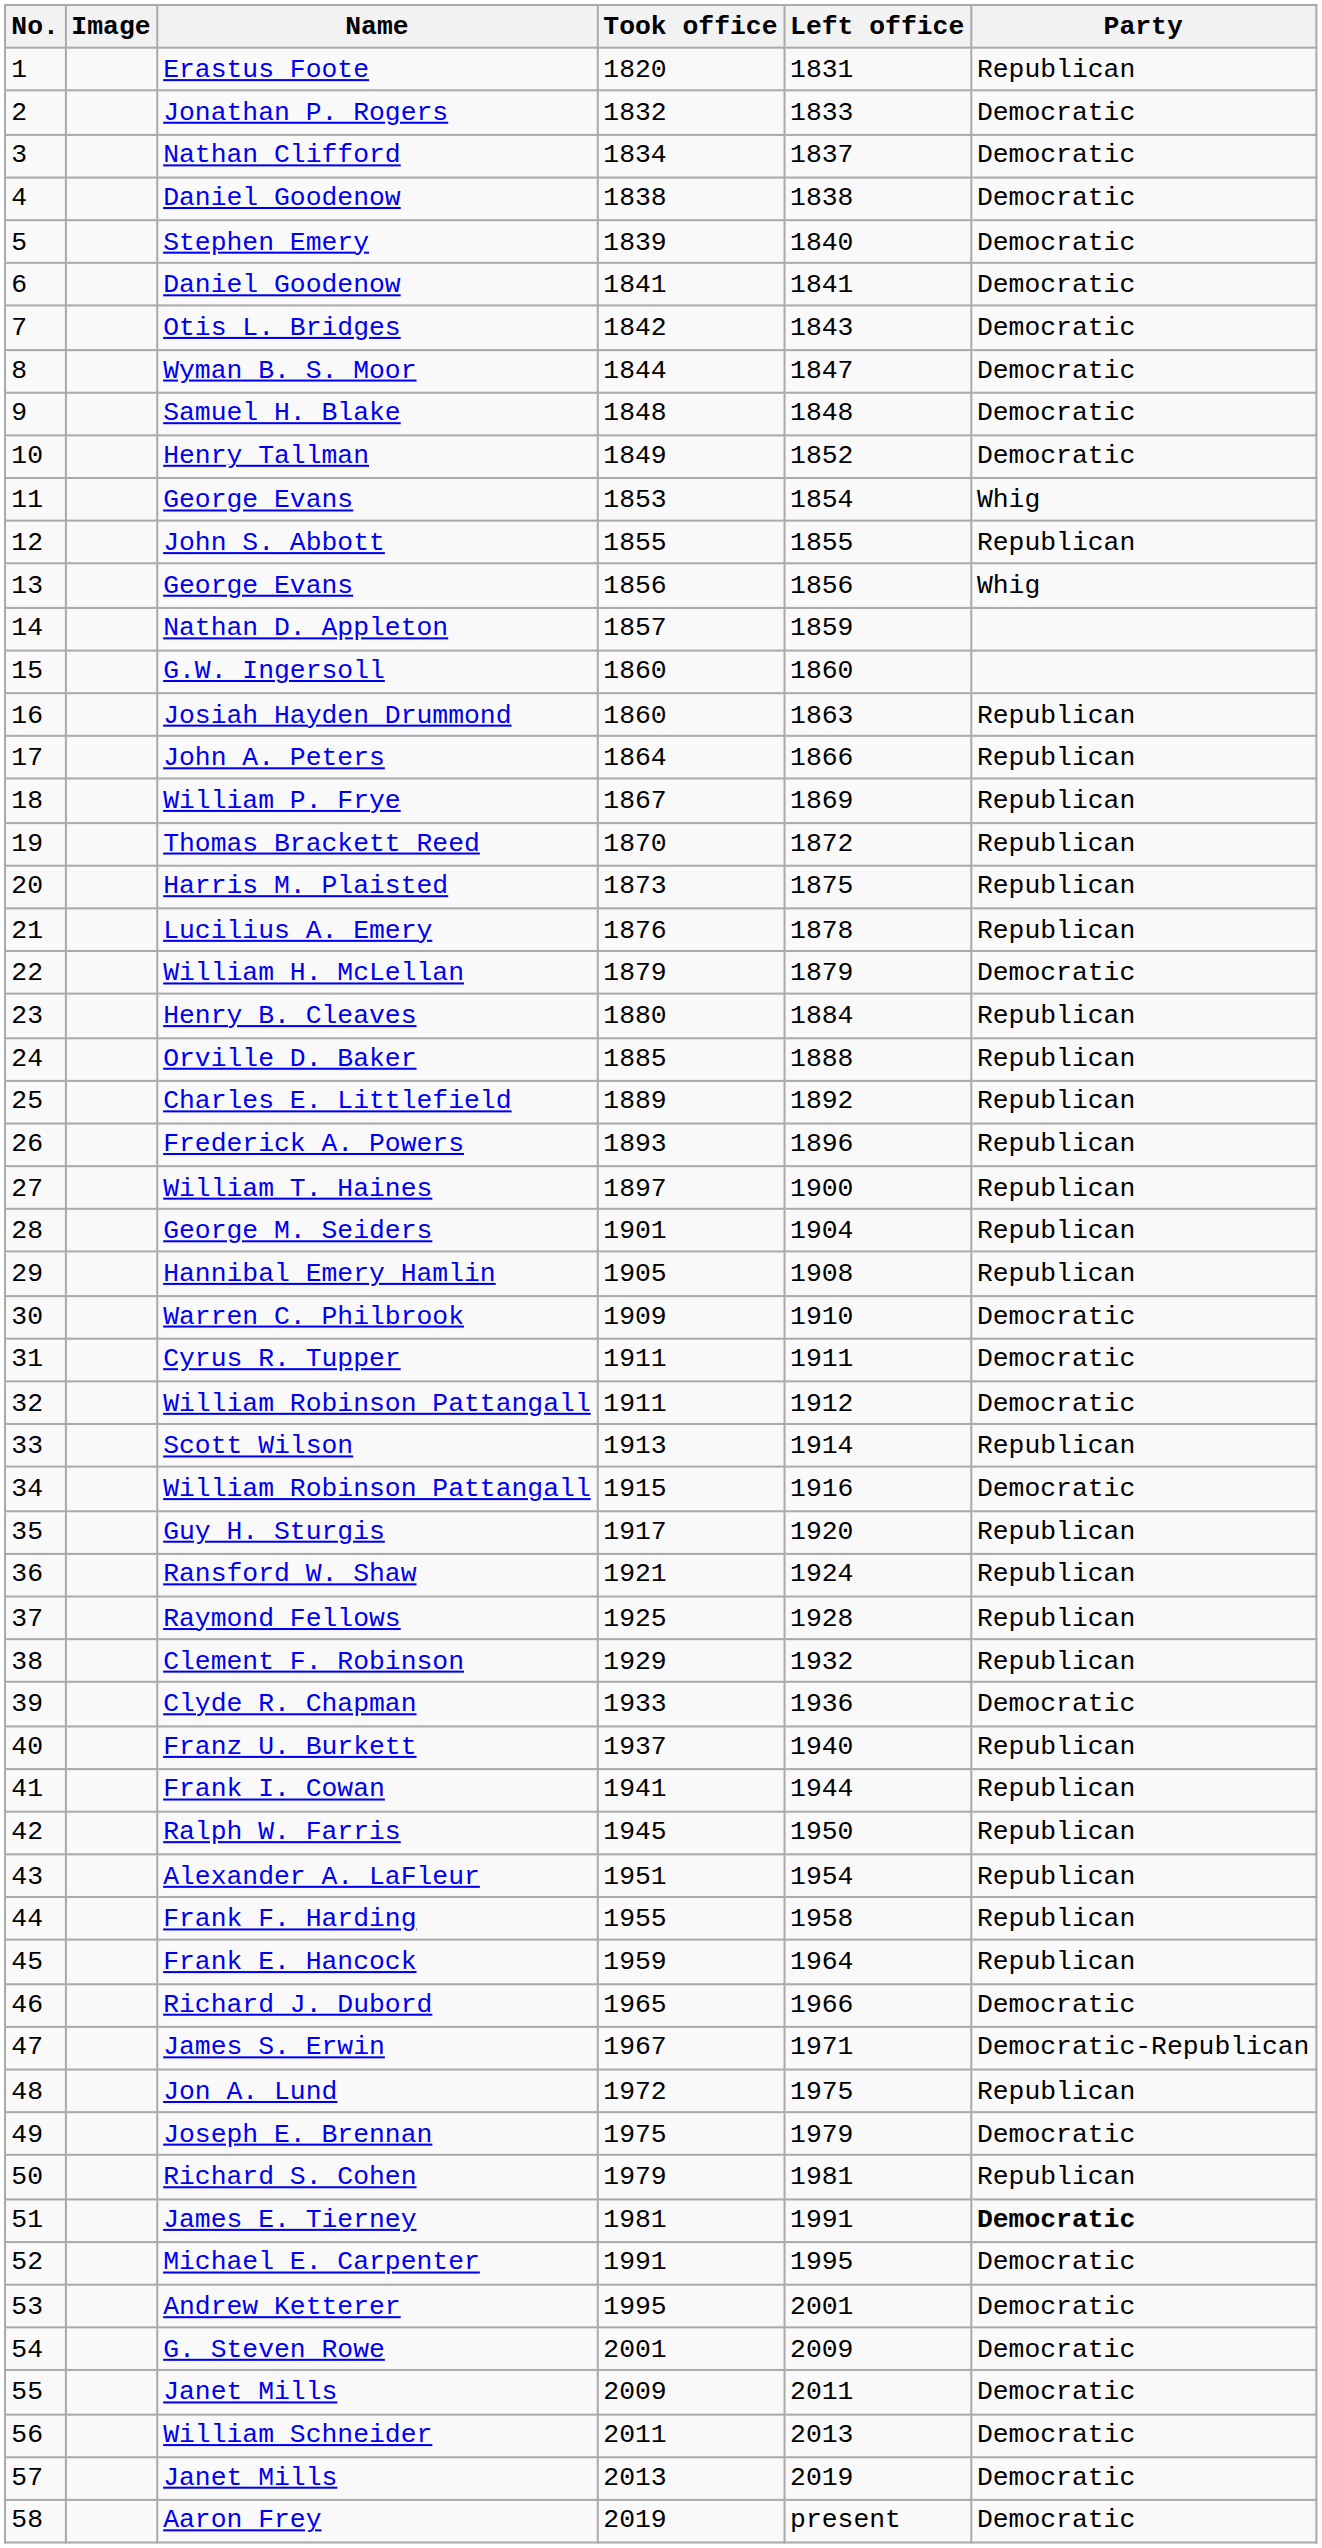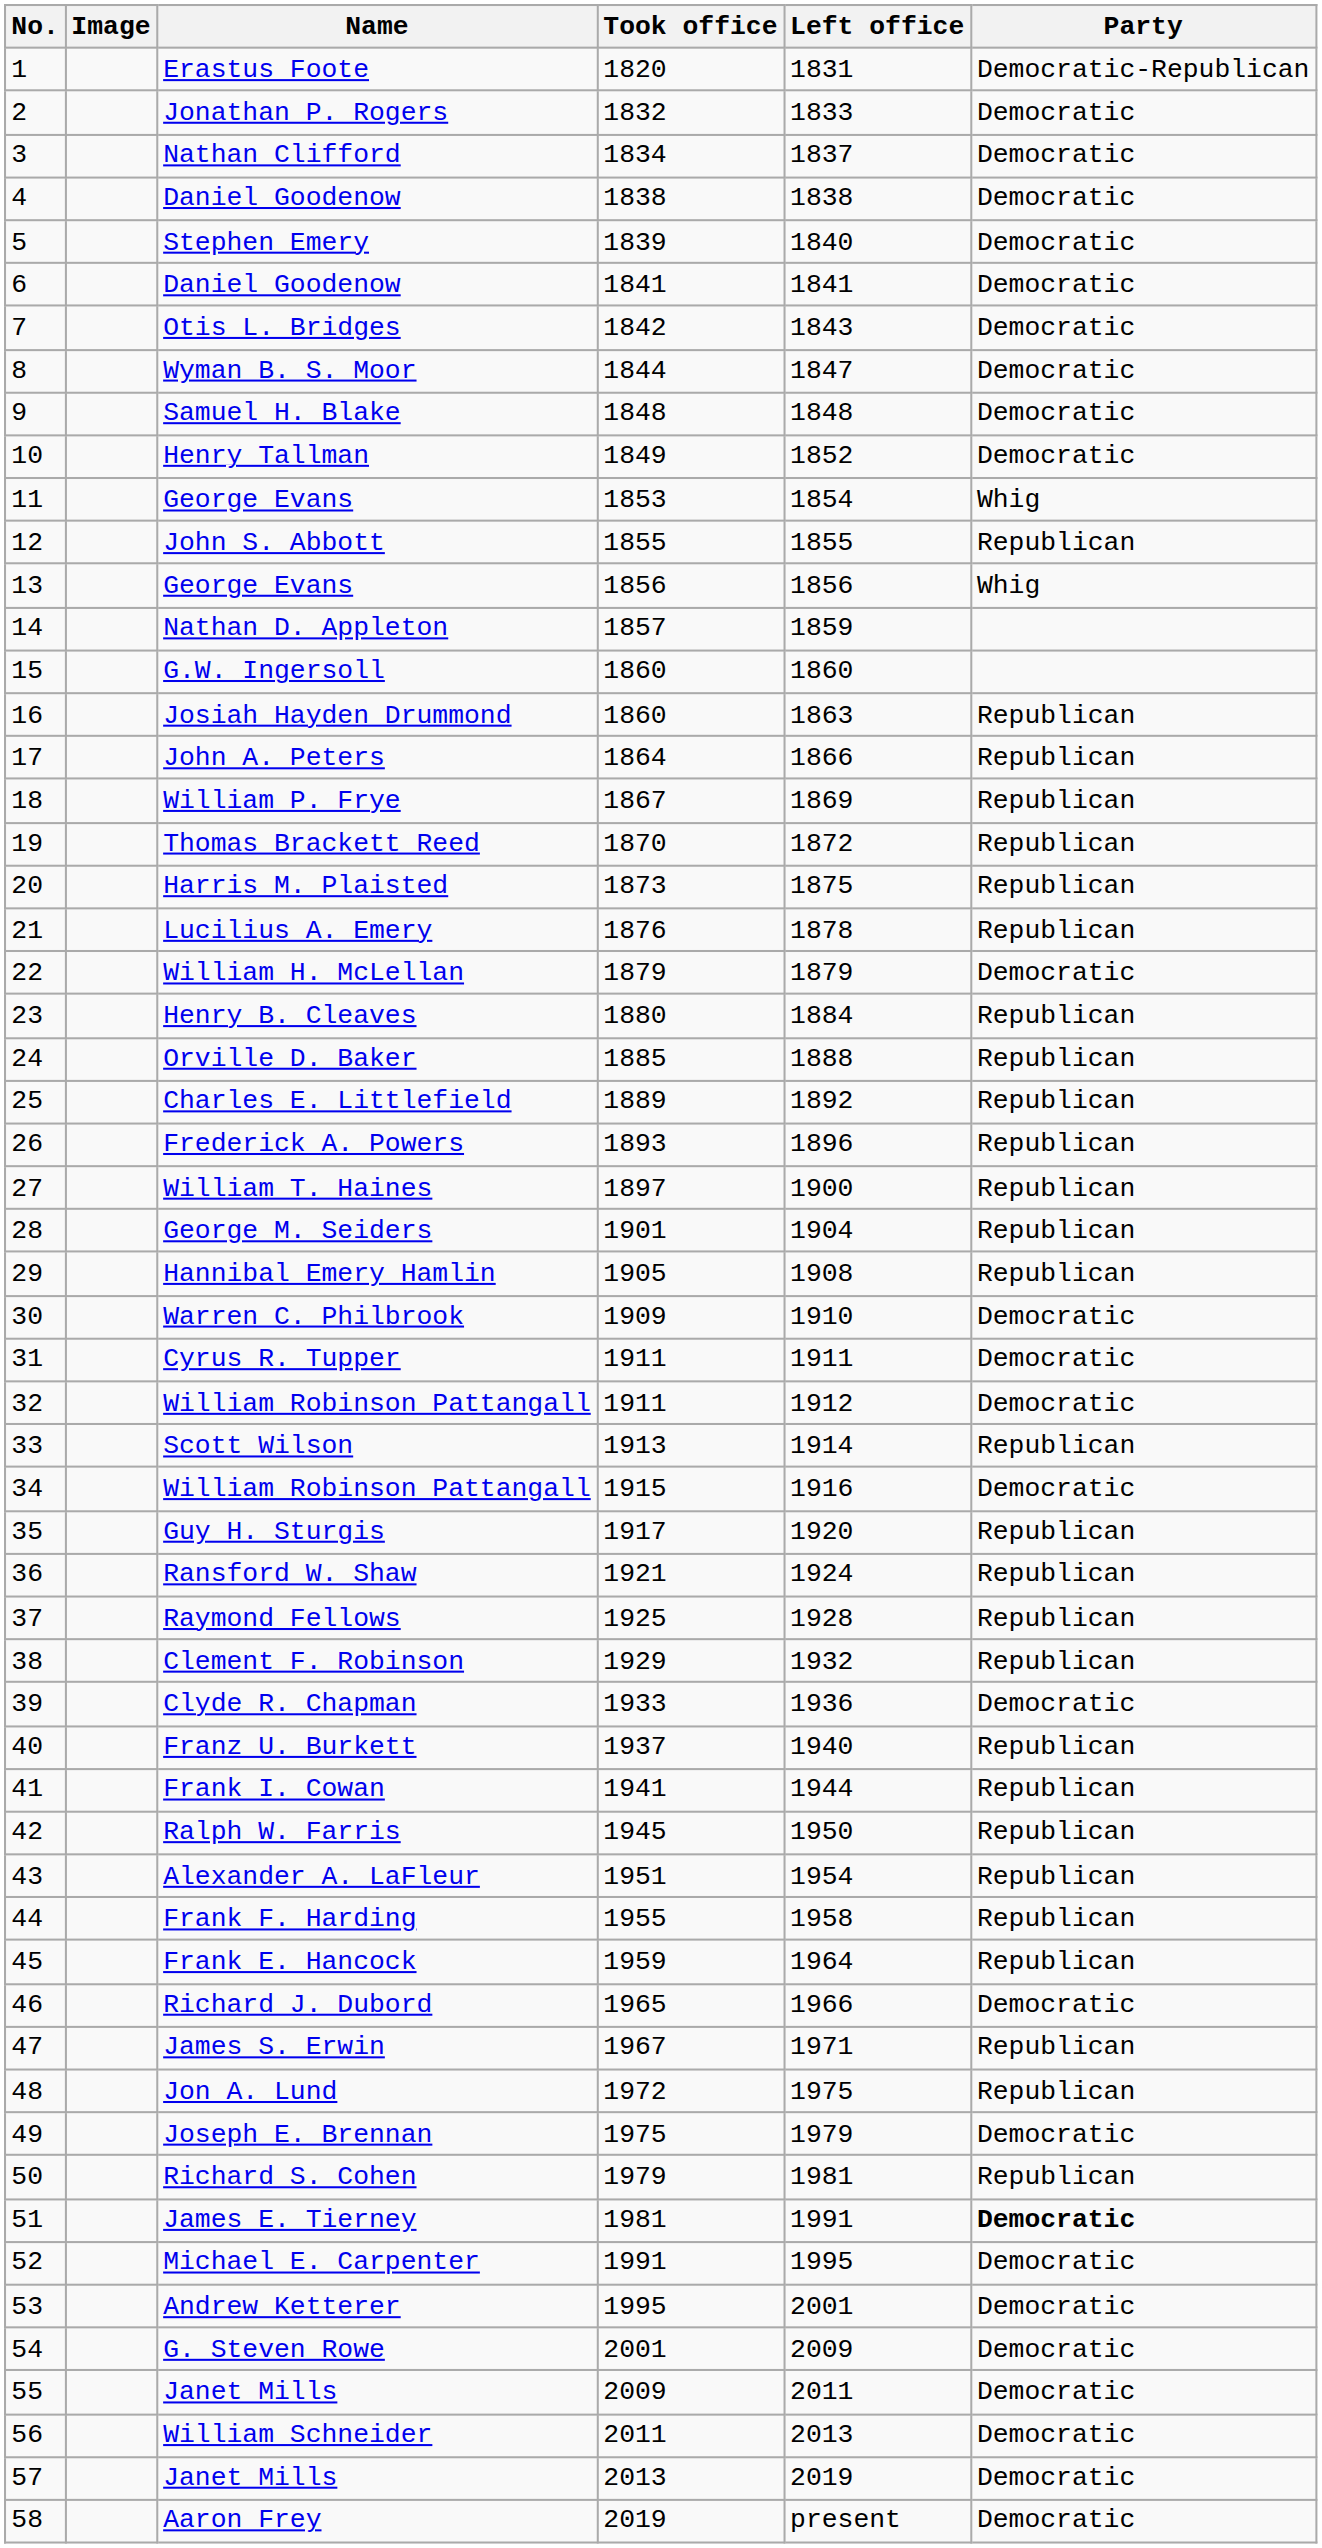Erastus Foote | Party: Republican -> Democratic-Republican
James S. Erwin | Party: Democratic-Republican -> Republican
